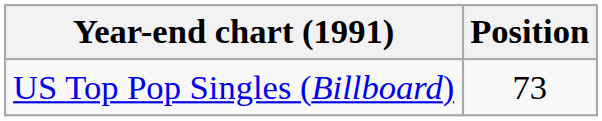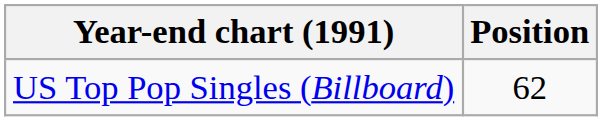US Top Pop Singles (Billboard) | Position: 73 -> 62
